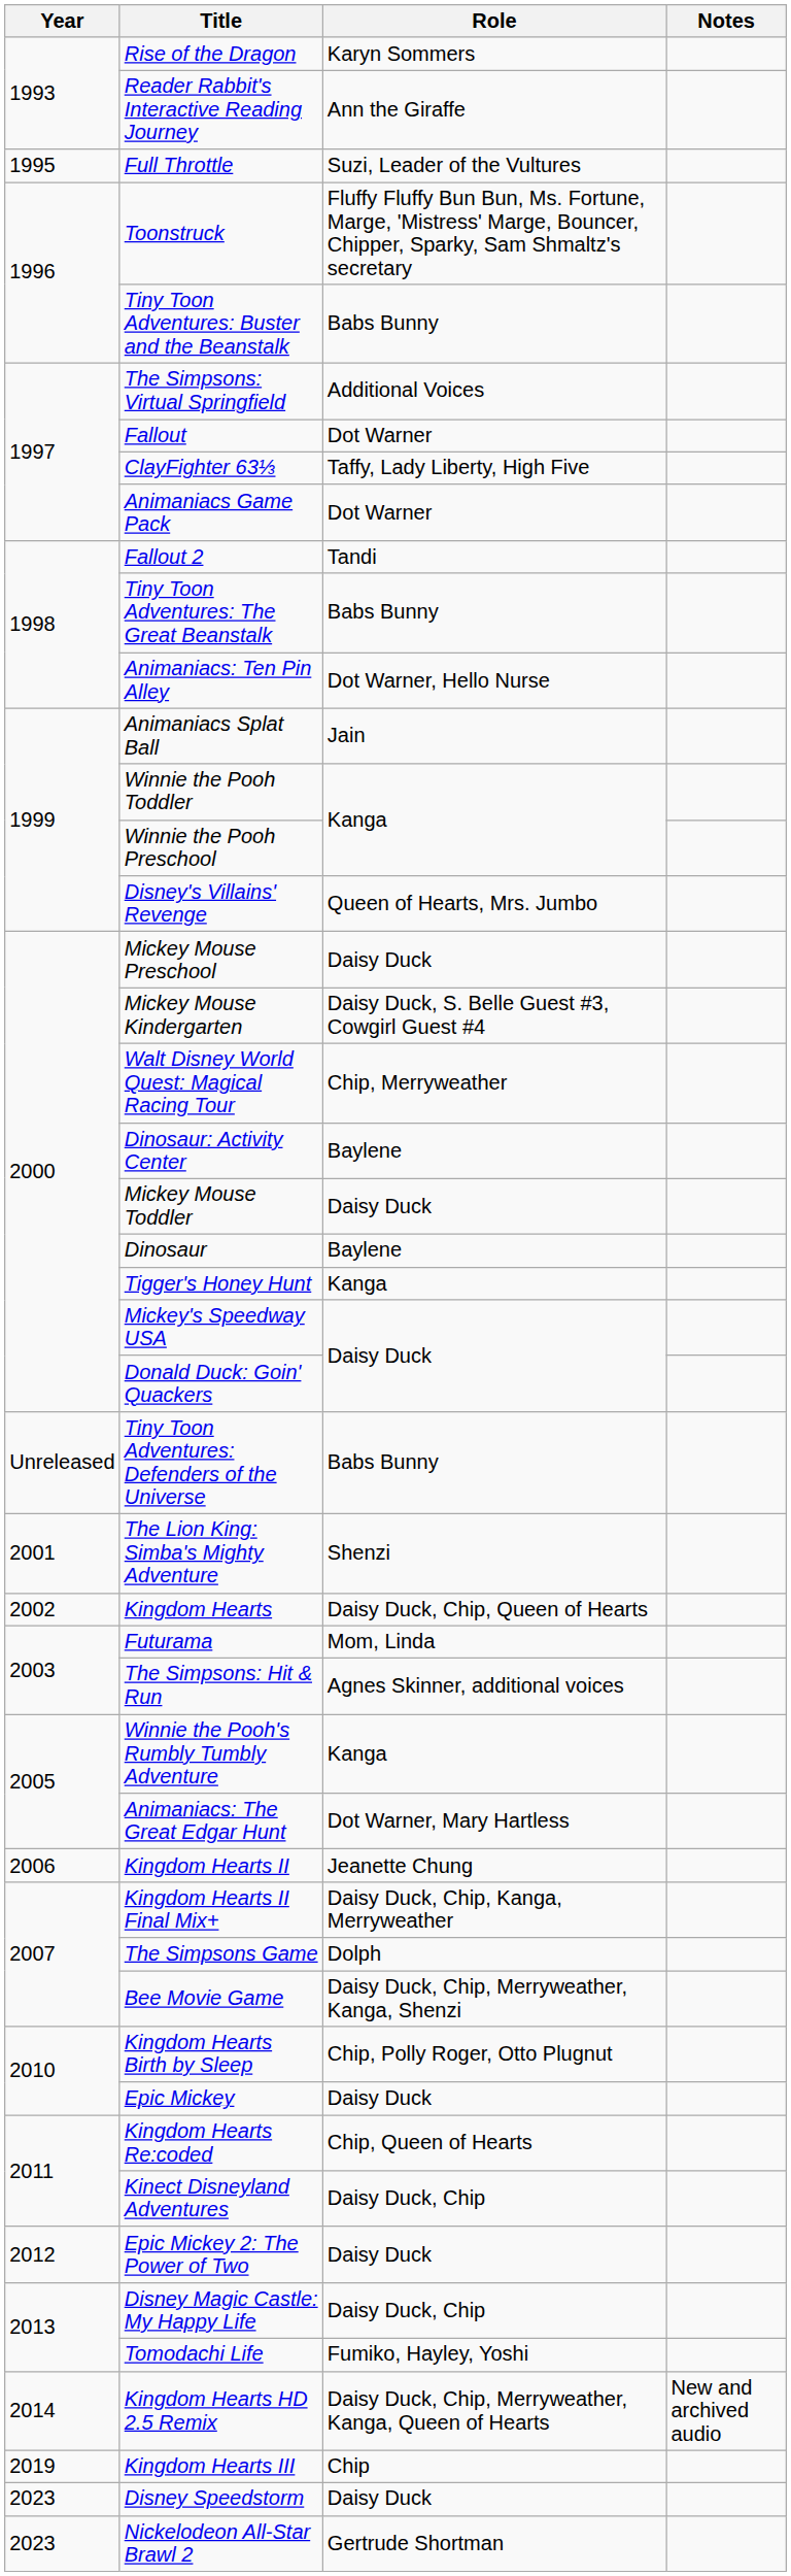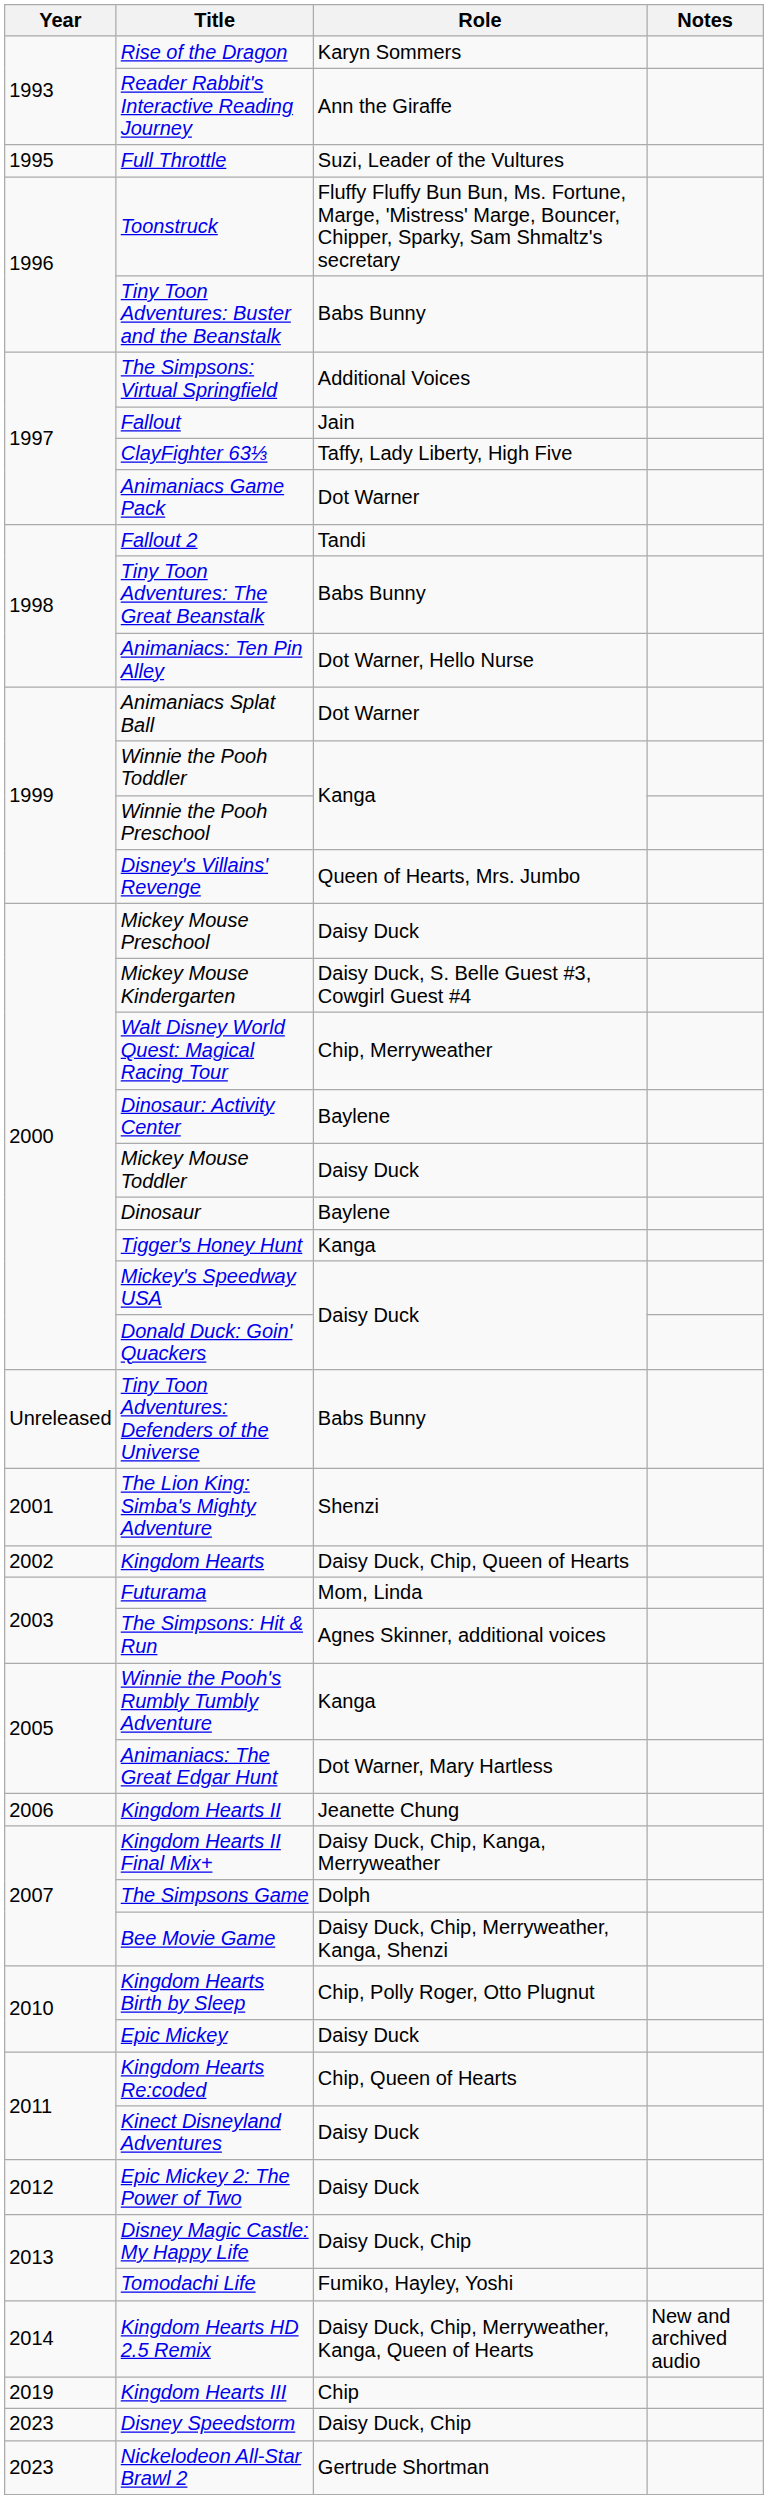Fallout | Role: Dot Warner -> Jain
Animaniacs Splat Ball | Role: Jain -> Dot Warner
Kinect Disneyland Adventures | Role: Daisy Duck, Chip -> Daisy Duck
Disney Speedstorm | Role: Daisy Duck -> Daisy Duck, Chip
